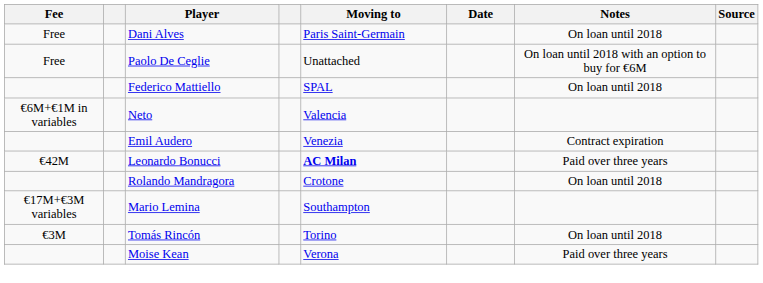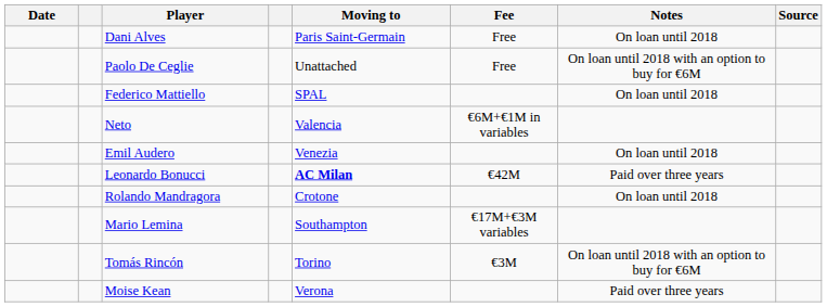columns swapped: Date <-> Fee
Emil Audero | Notes: Contract expiration -> On loan until 2018
Tomás Rincón | Notes: On loan until 2018 -> On loan until 2018 with an option to buy for €6M
